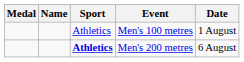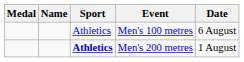Men's 100 metres | Date: 1 August -> 6 August
Men's 200 metres | Date: 6 August -> 1 August
